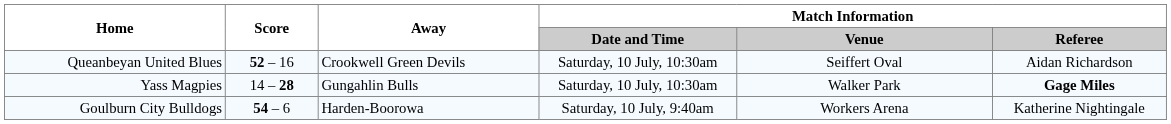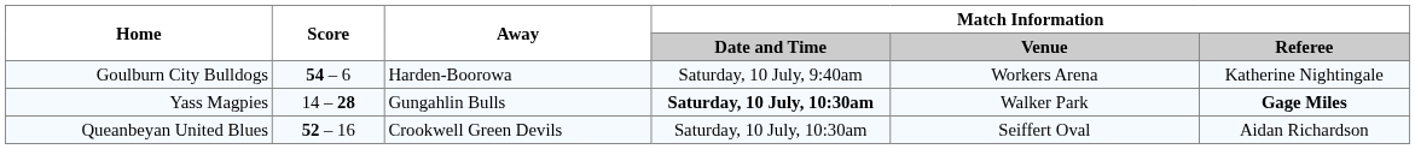rows swapped: Goulburn City Bulldogs <-> Queanbeyan United Blues
Yass Magpies | Match Information / Date and Time: normal -> bold
